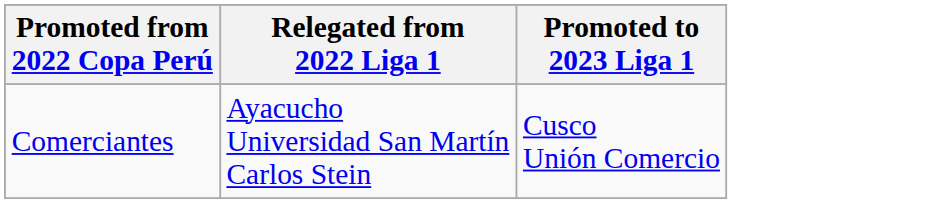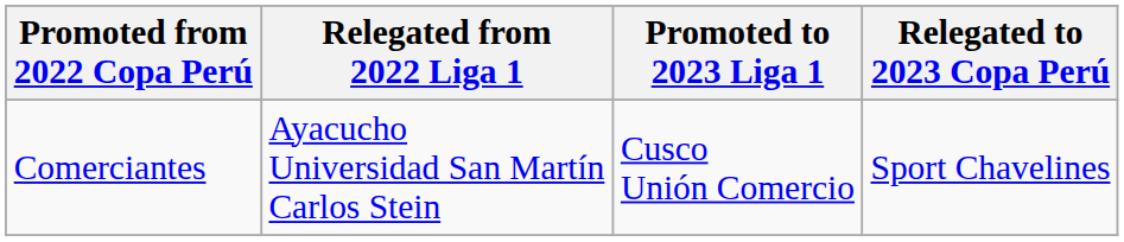+ column: Relegated to 2023 Copa Perú | Sport Chavelines
